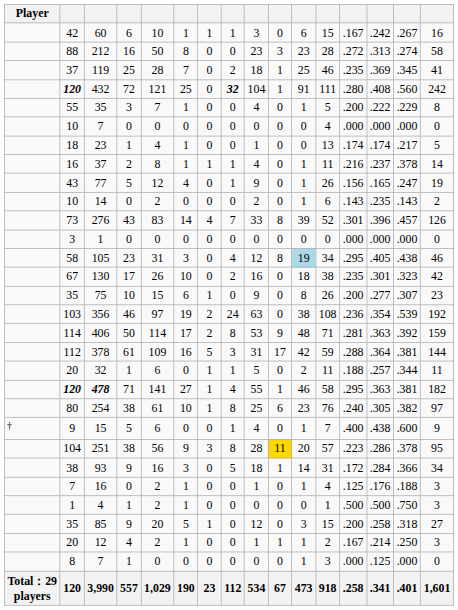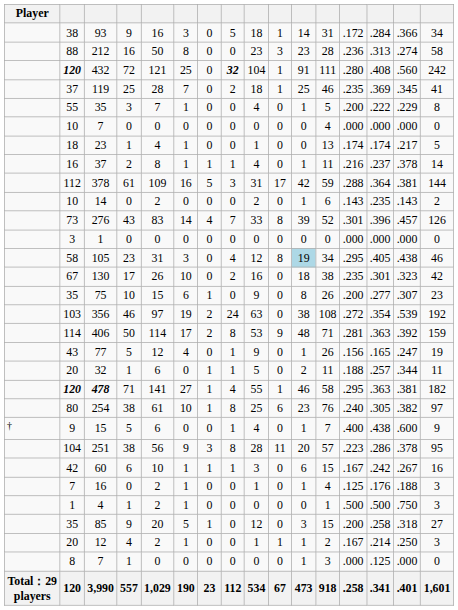rows swapped: 60 <-> 93
212 | column 13: .272 -> .236
rows swapped: 432 <-> 119
rows swapped: 378 <-> 77
356 | column 13: .236 -> .272
251 | column 10: gold background -> no background
